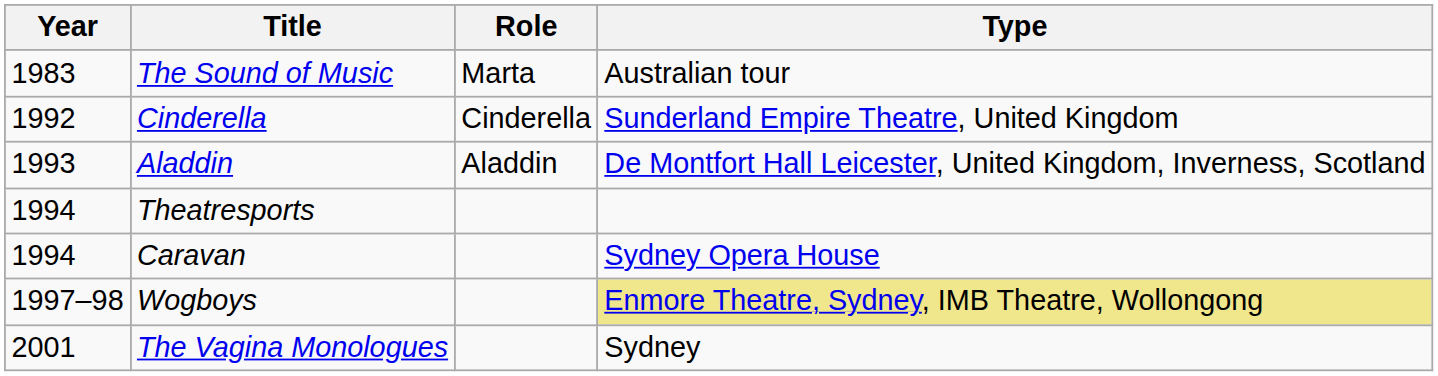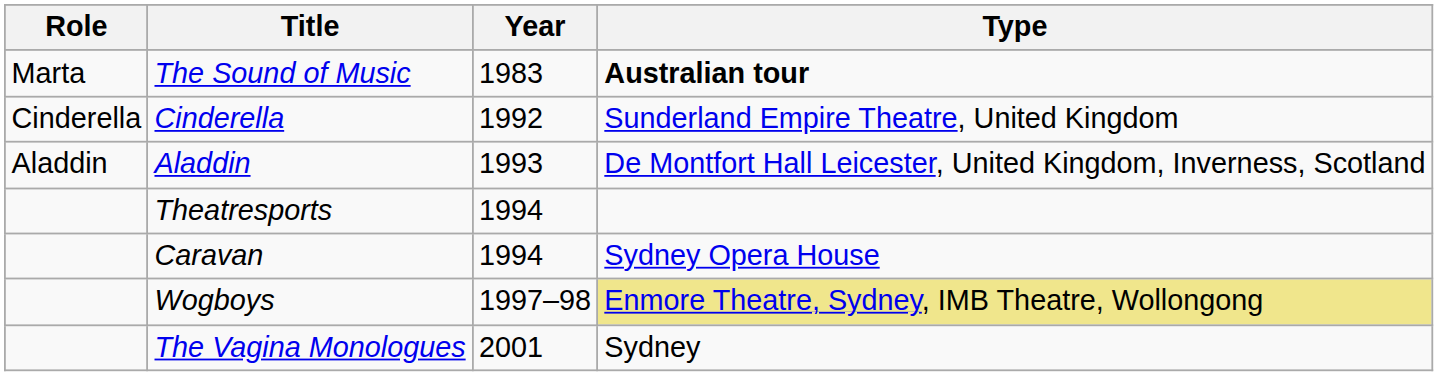columns swapped: Year <-> Role
The Sound of Music | Type: normal -> bold
